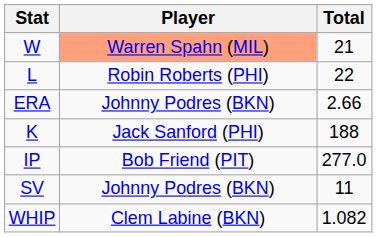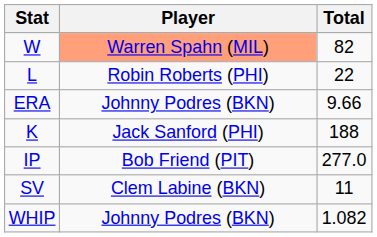W | Total: 21 -> 82
ERA | Total: 2.66 -> 9.66
SV | Player: Johnny Podres (BKN) -> Clem Labine (BKN)
WHIP | Player: Clem Labine (BKN) -> Johnny Podres (BKN)
